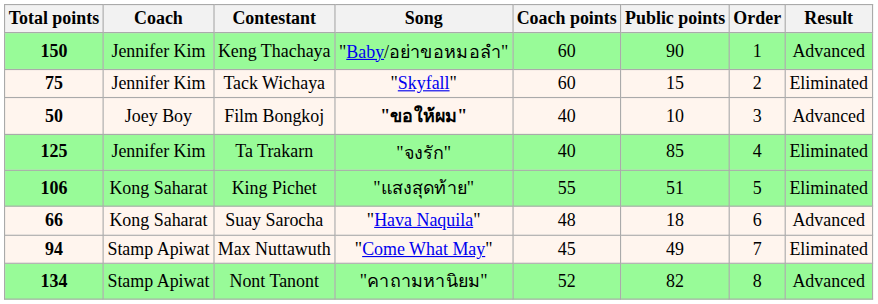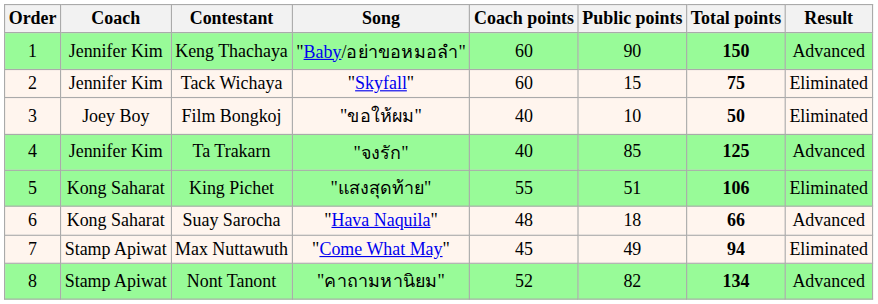columns swapped: Order <-> Total points
Film Bongkoj | Song: bold -> normal
Film Bongkoj | Result: Advanced -> Eliminated
Ta Trakarn | Result: Eliminated -> Advanced
